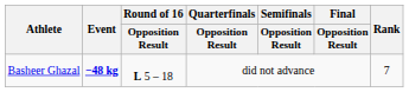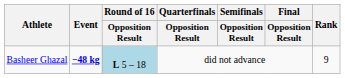Basheer Ghazal | Round of 16 / Opposition Result: no background -> lightblue background
Basheer Ghazal | Rank: 7 -> 9
